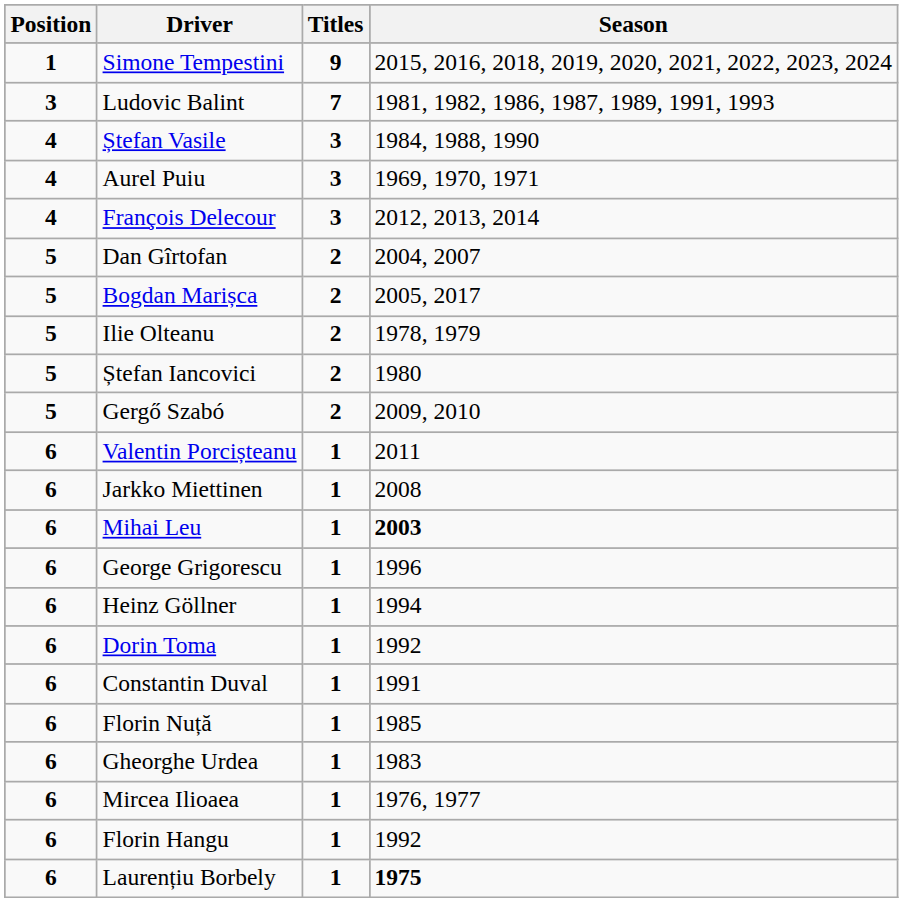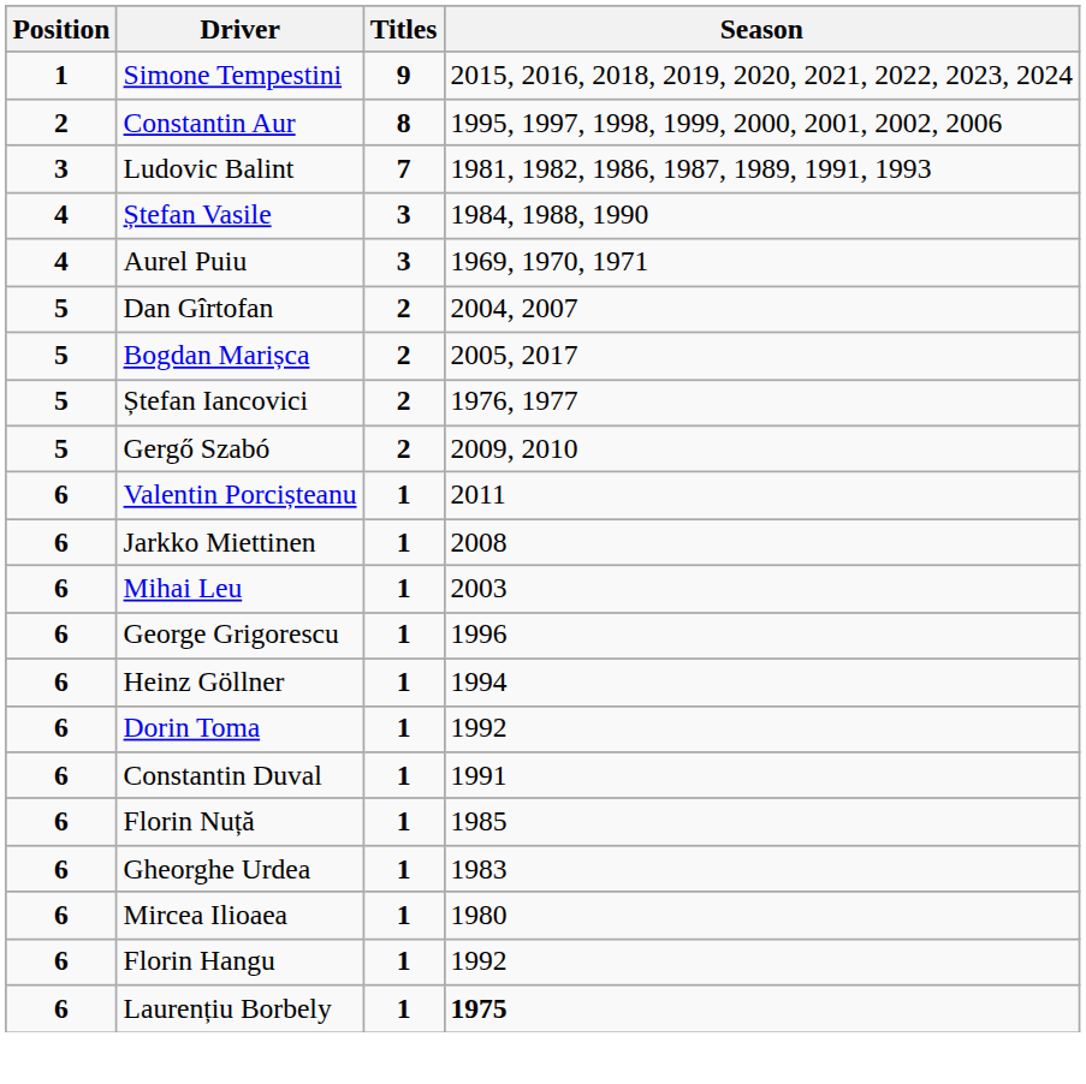+ row: 2 | Constantin Aur | 8 | 1995, 1997, 1998, 1999, 2000, 2001, 2002, 2006
- row: 4 | François Delecour | 3 | 2012, 2013, 2014
- row: 5 | Ilie Olteanu | 2 | 1978, 1979
Ștefan Iancovici | Season: 1980 -> 1976, 1977
Mihai Leu | Season: bold -> normal
Mircea Ilioaea | Season: 1976, 1977 -> 1980
